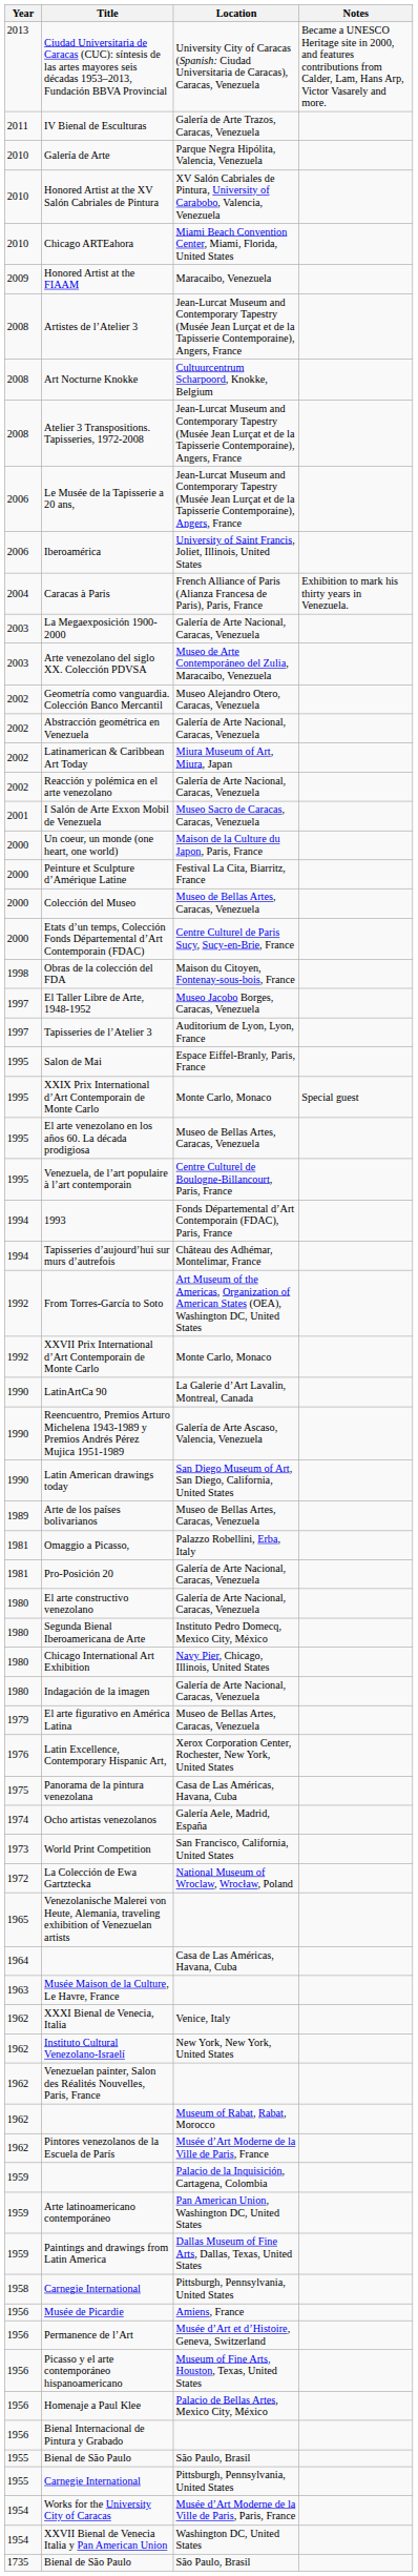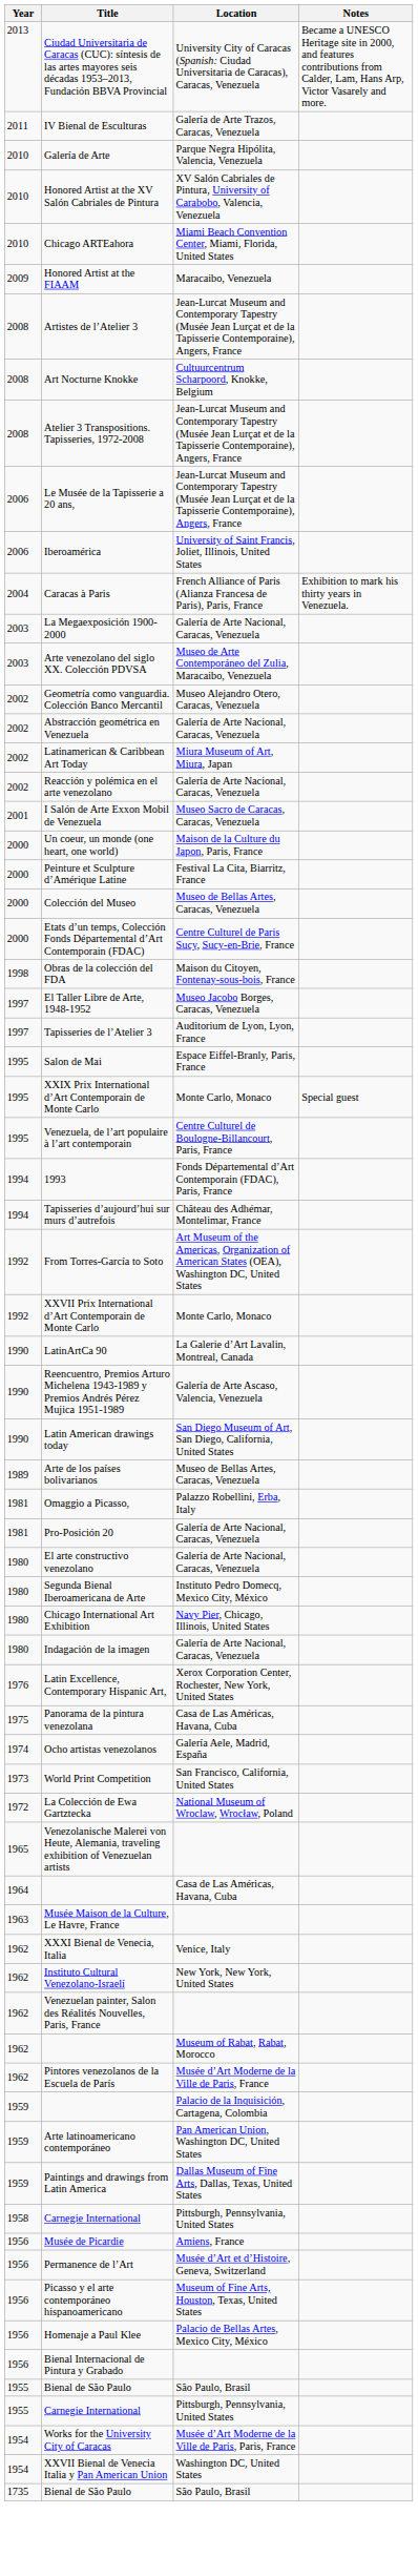- row: 1995 | El arte venezolano en los años 60. La década prodigiosa | Museo de Bellas Artes, Caracas, Venezuela
- row: 1979 | El arte figurativo en América Latina | Museo de Bellas Artes, Caracas, Venezuela
